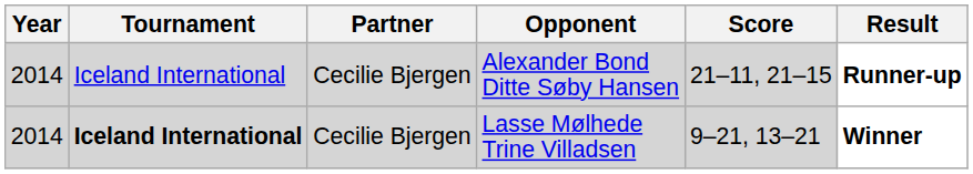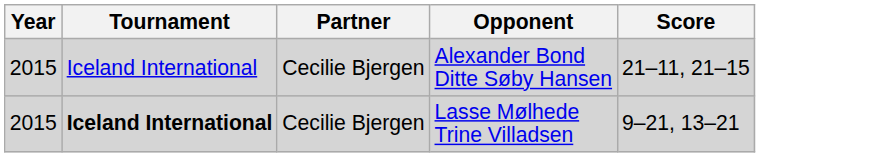- column: Result | Runner-up | Winner
Alexander Bond Ditte Søby Hansen | Year: 2014 -> 2015
Lasse Mølhede Trine Villadsen | Year: 2014 -> 2015
